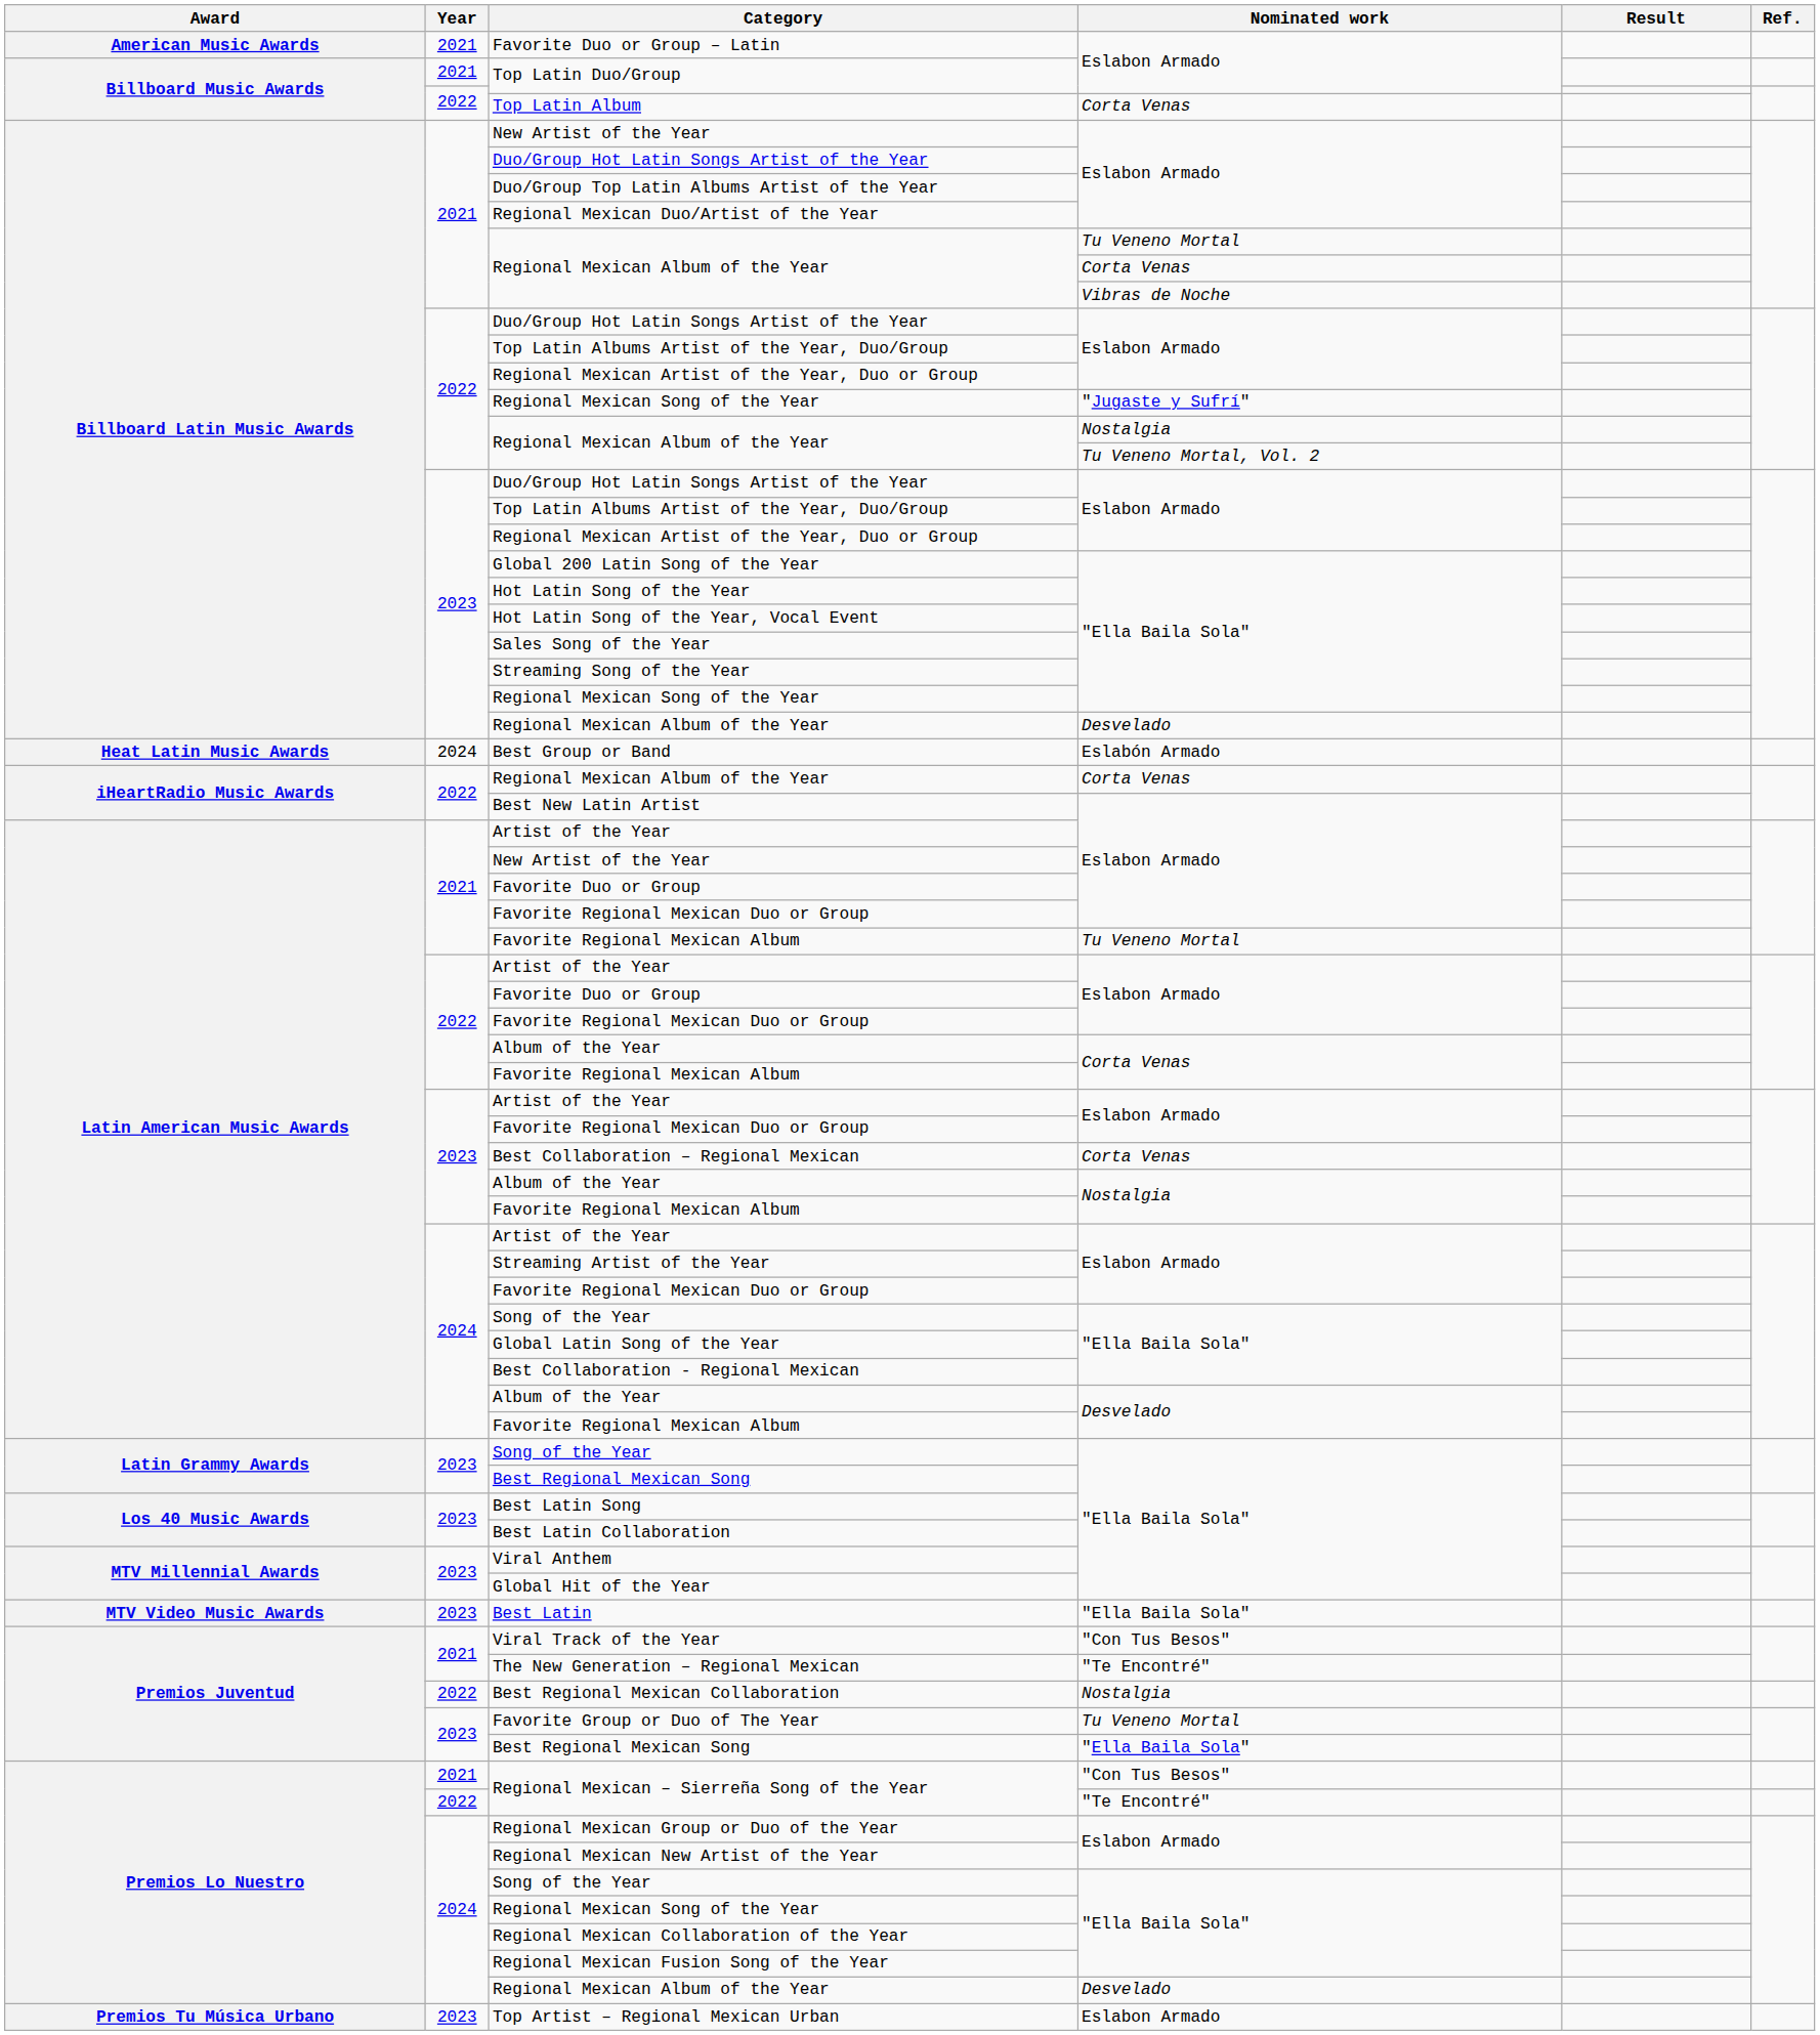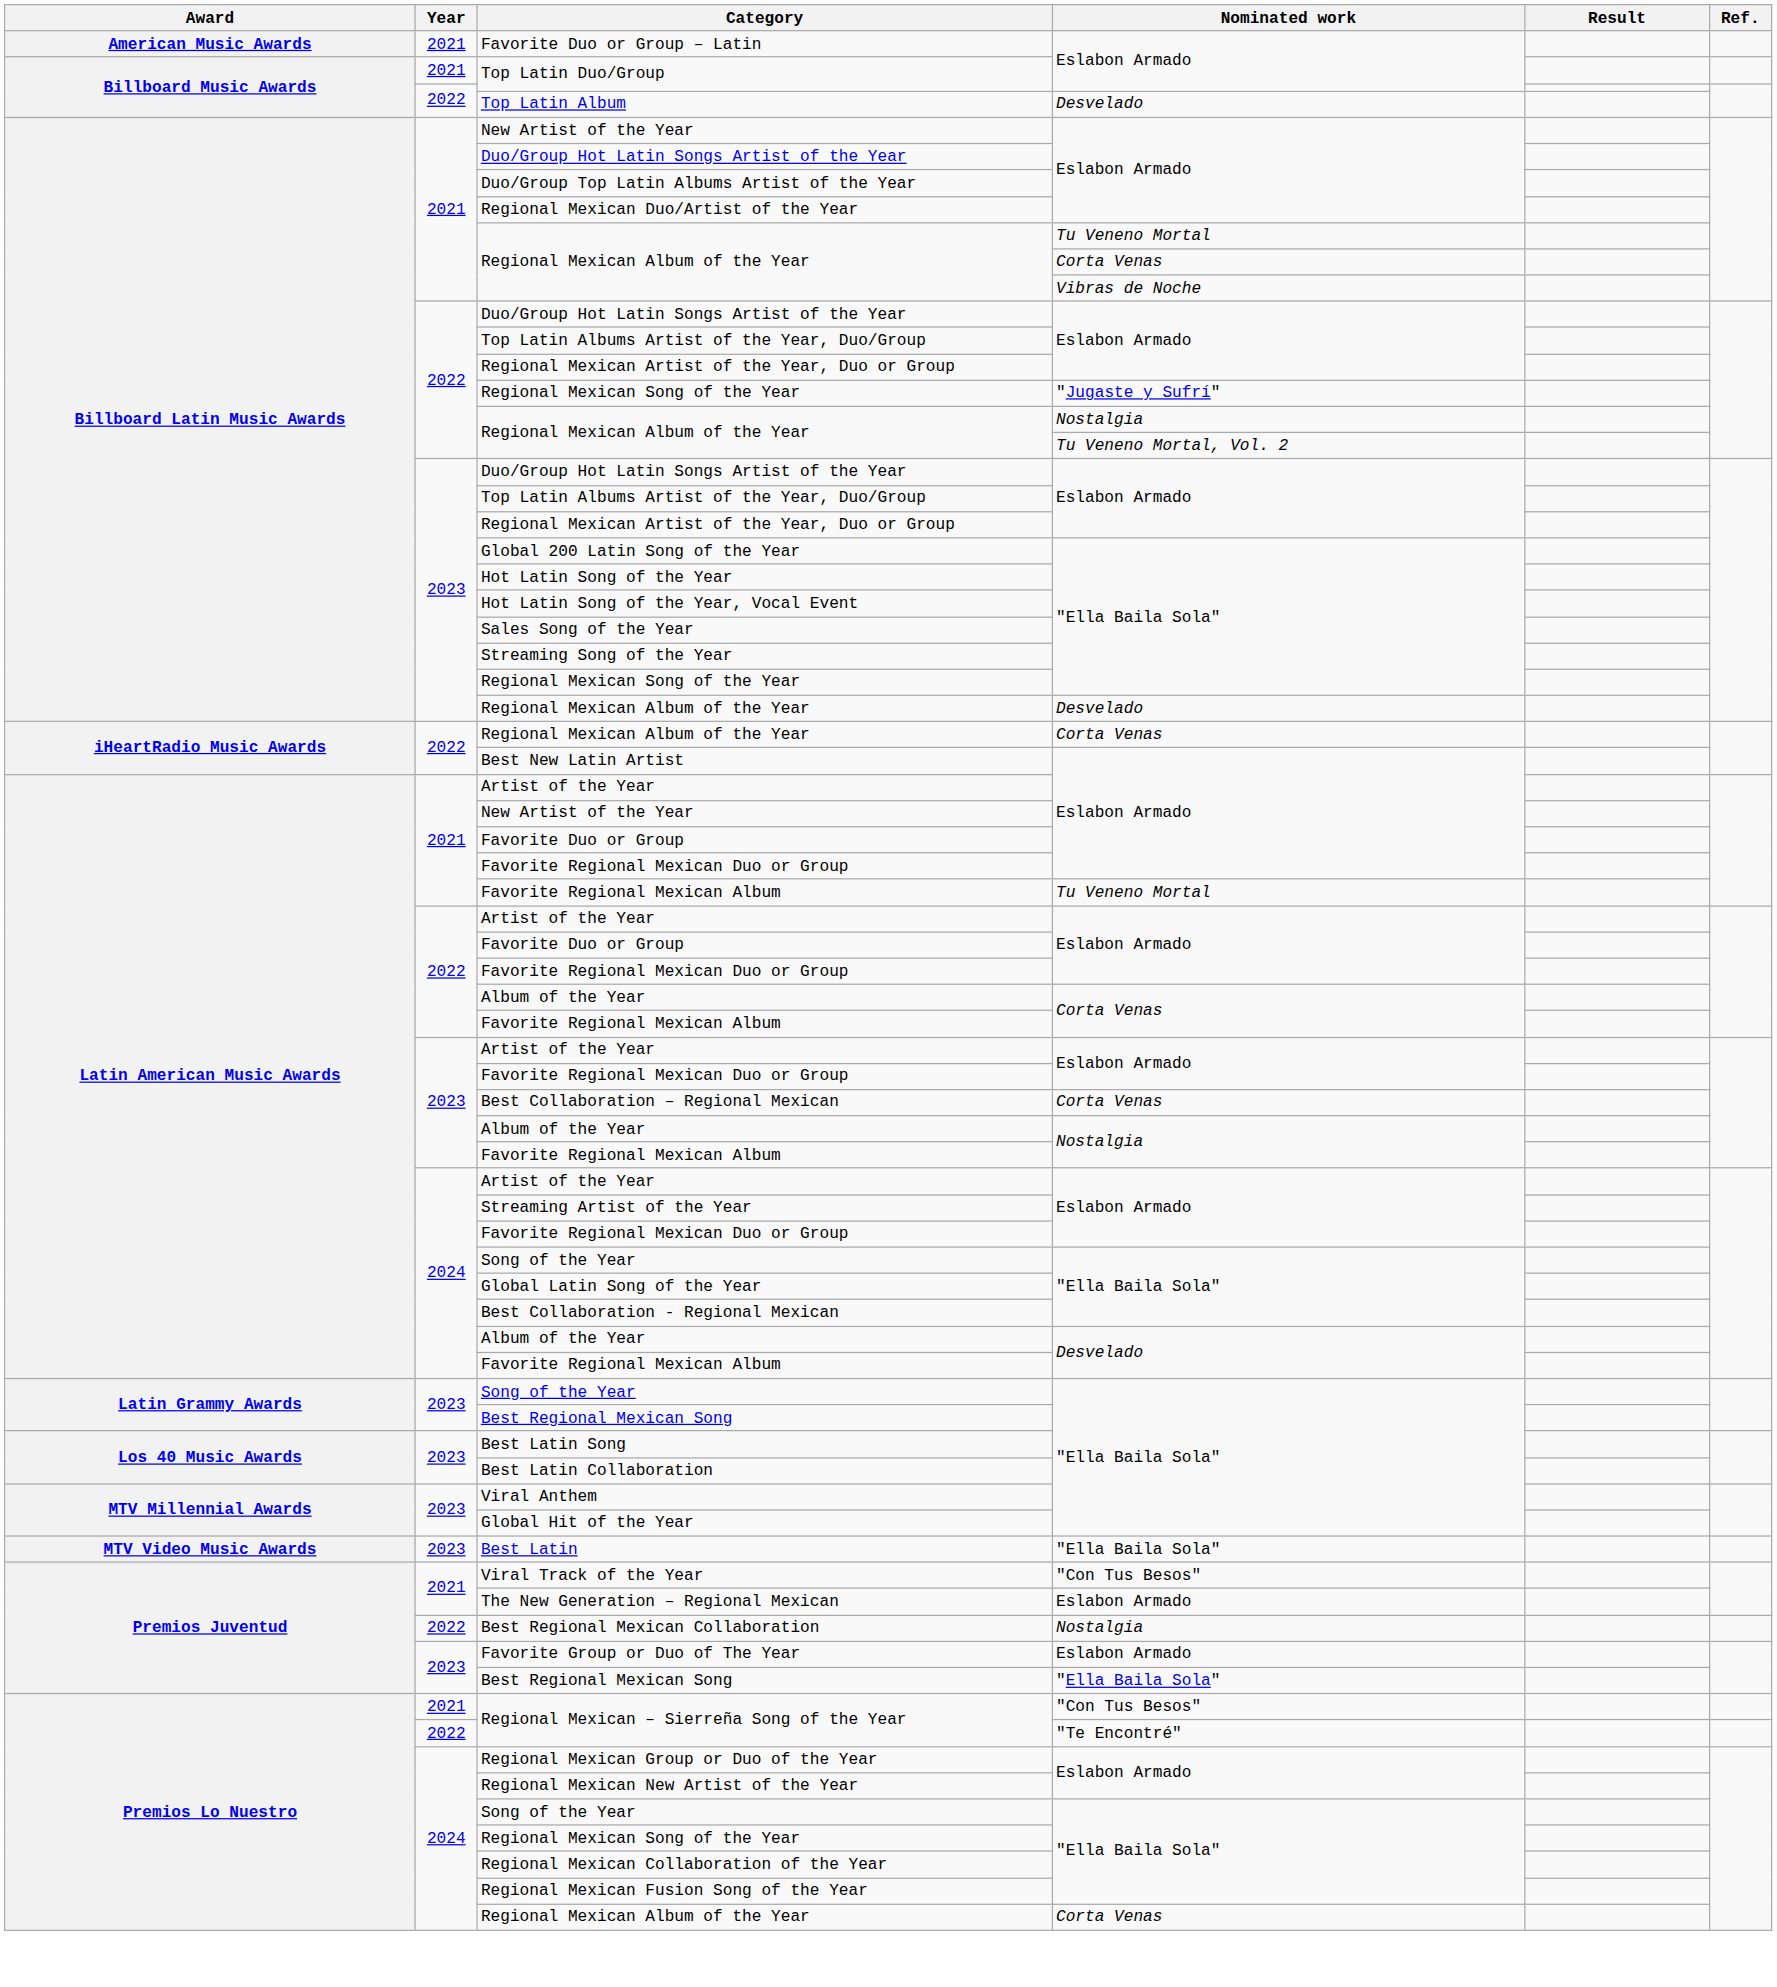Top Latin Album | Nominated work: Corta Venas -> Desvelado
- row: Heat Latin Music Awards | 2024 | Best Group or Band | Eslabón Armado
The New Generation – Regional Mexican | Nominated work: "Te Encontré" -> Eslabon Armado
Favorite Group or Duo of The Year | Nominated work: Tu Veneno Mortal -> Eslabon Armado
2024 / Regional Mexican Album of the Year | Nominated work: Desvelado -> Corta Venas
- row: Premios Tu Música Urbano | 2023 | Top Artist – Regional Mexican Urban | Eslabon Armado
